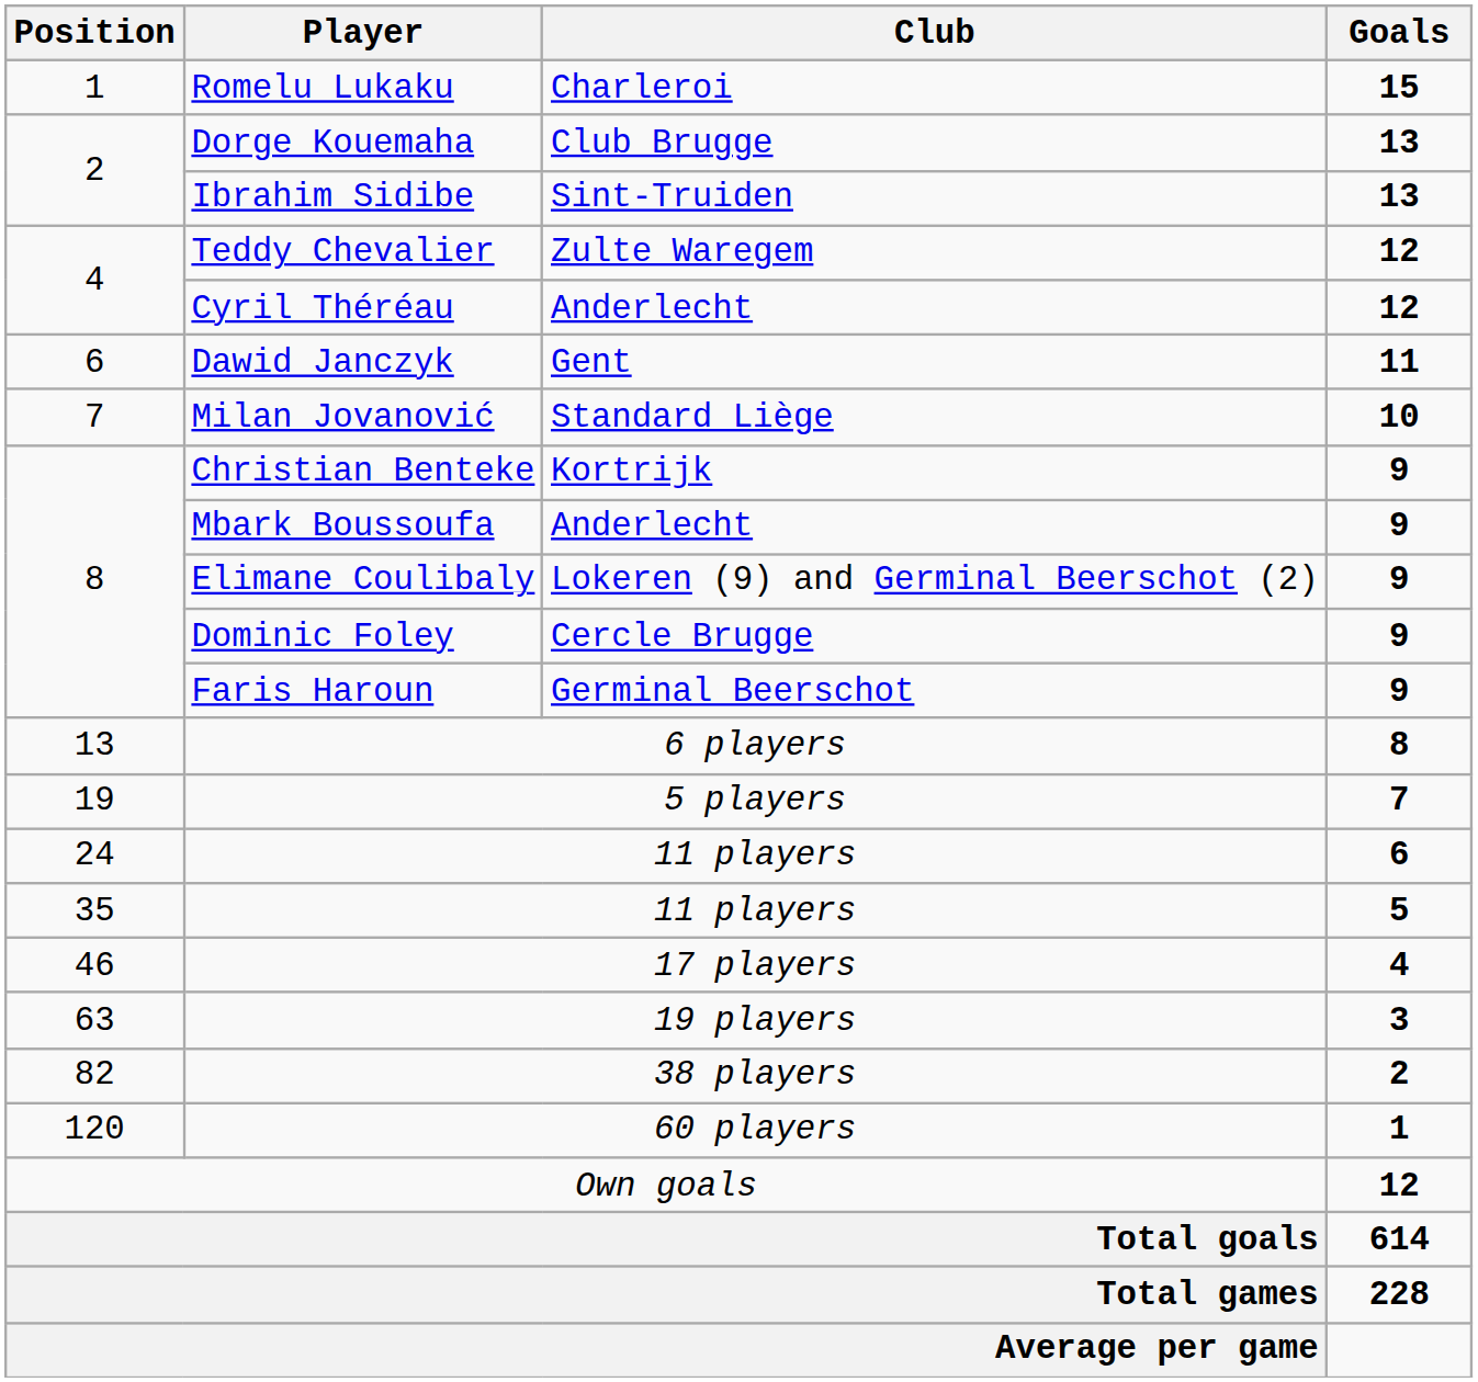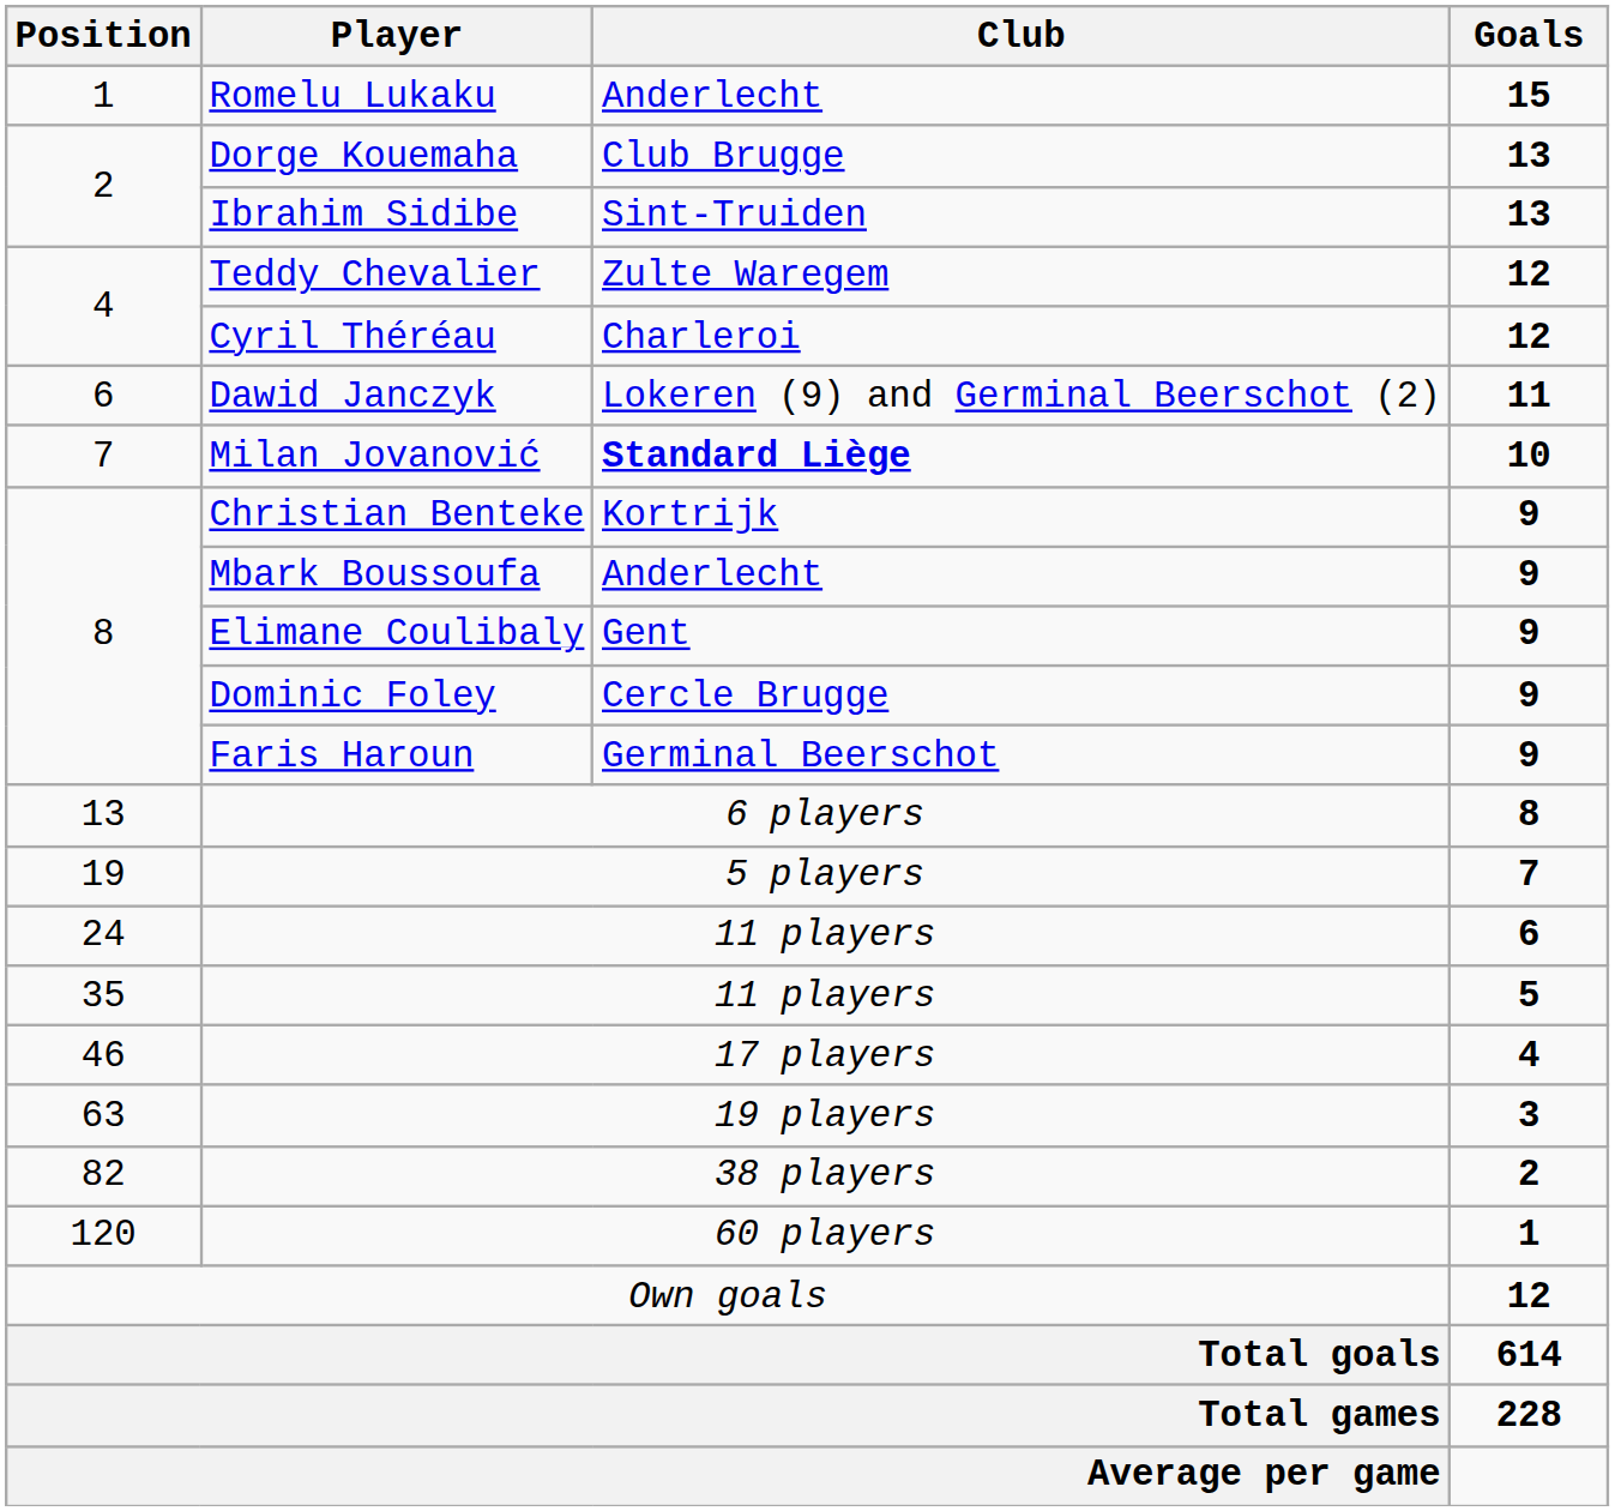Romelu Lukaku | Club: Charleroi -> Anderlecht
Cyril Théréau | Club: Anderlecht -> Charleroi
Dawid Janczyk | Club: Gent -> Lokeren (9) and Germinal Beerschot (2)
Milan Jovanović | Club: normal -> bold
Elimane Coulibaly | Club: Lokeren (9) and Germinal Beerschot (2) -> Gent
